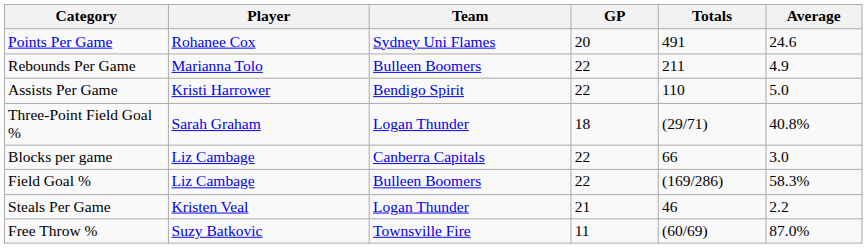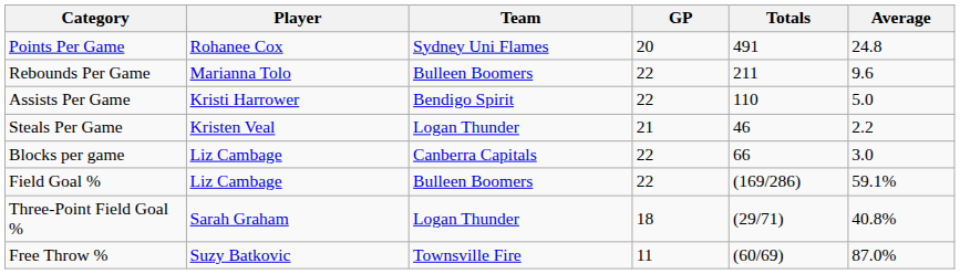Points Per Game | Average: 24.6 -> 24.8
Rebounds Per Game | Average: 4.9 -> 9.6
rows swapped: Steals Per Game <-> Three-Point Field Goal %
Field Goal % | Average: 58.3% -> 59.1%
